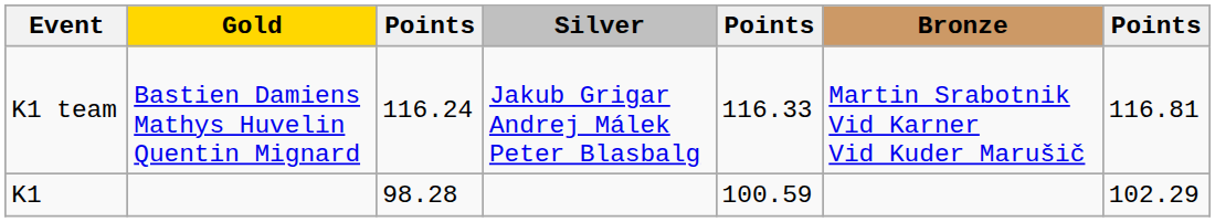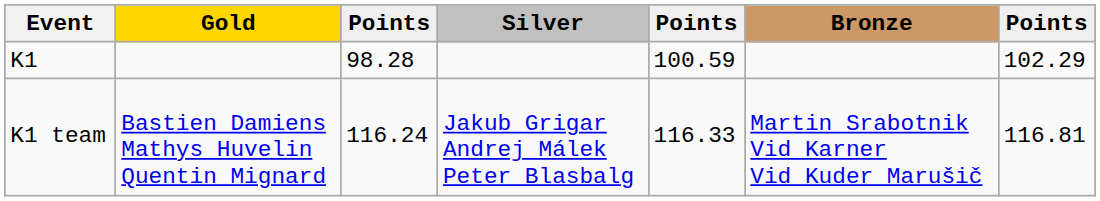rows swapped: K1 <-> K1 team
